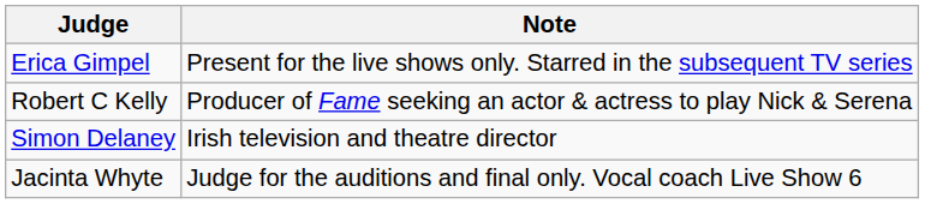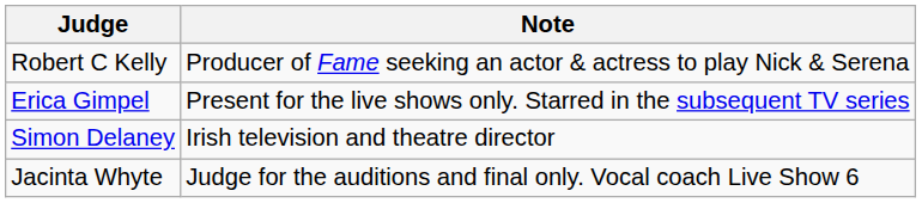rows swapped: Robert C Kelly <-> Erica Gimpel
